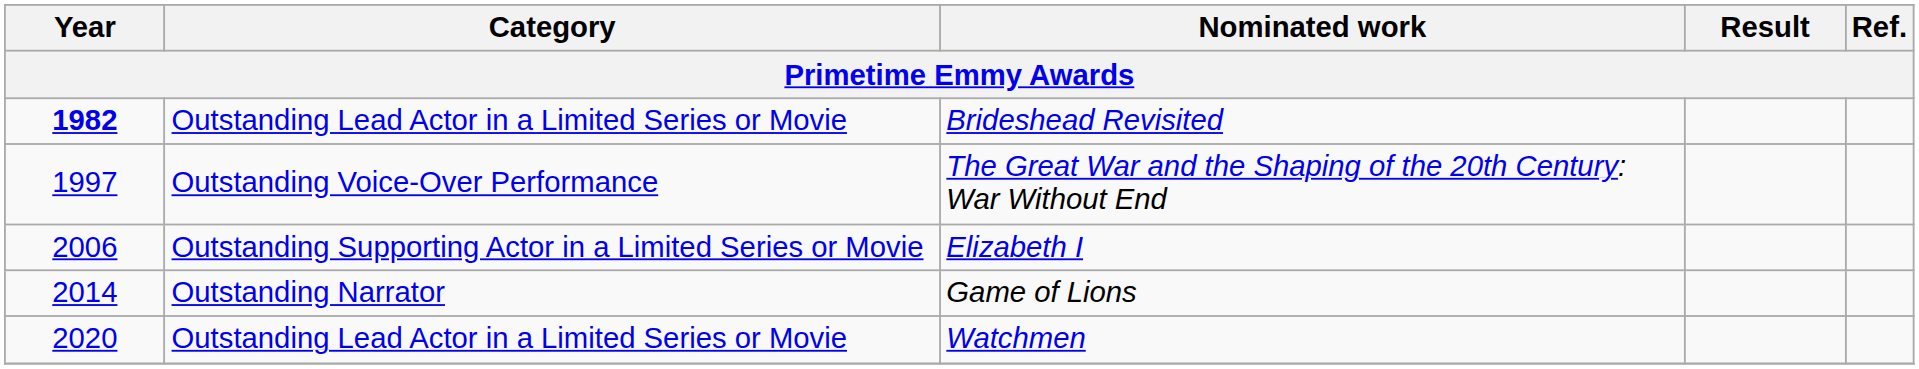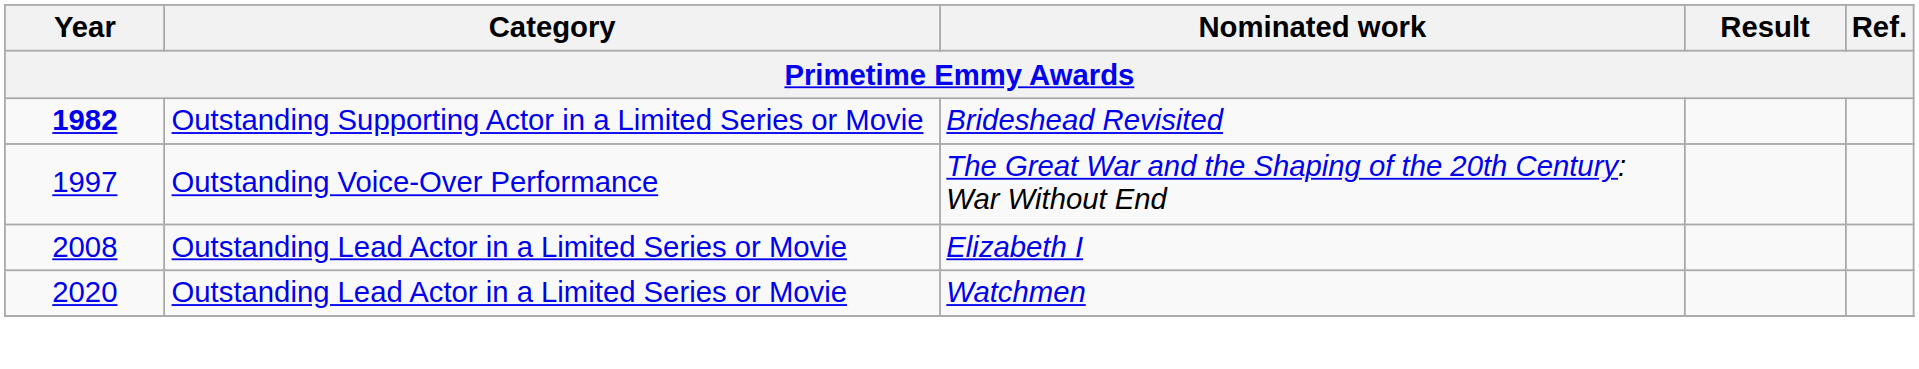Brideshead Revisited | Category: Outstanding Lead Actor in a Limited Series or Movie -> Outstanding Supporting Actor in a Limited Series or Movie
Elizabeth I | Year: 2006 -> 2008
Elizabeth I | Category: Outstanding Supporting Actor in a Limited Series or Movie -> Outstanding Lead Actor in a Limited Series or Movie
- row: 2014 | Outstanding Narrator | Game of Lions
